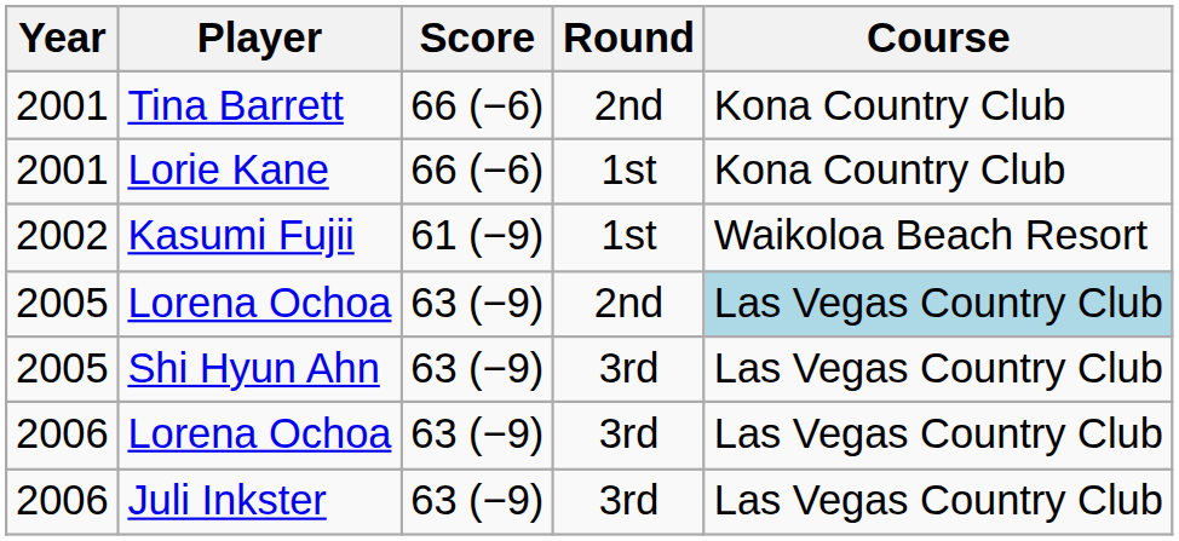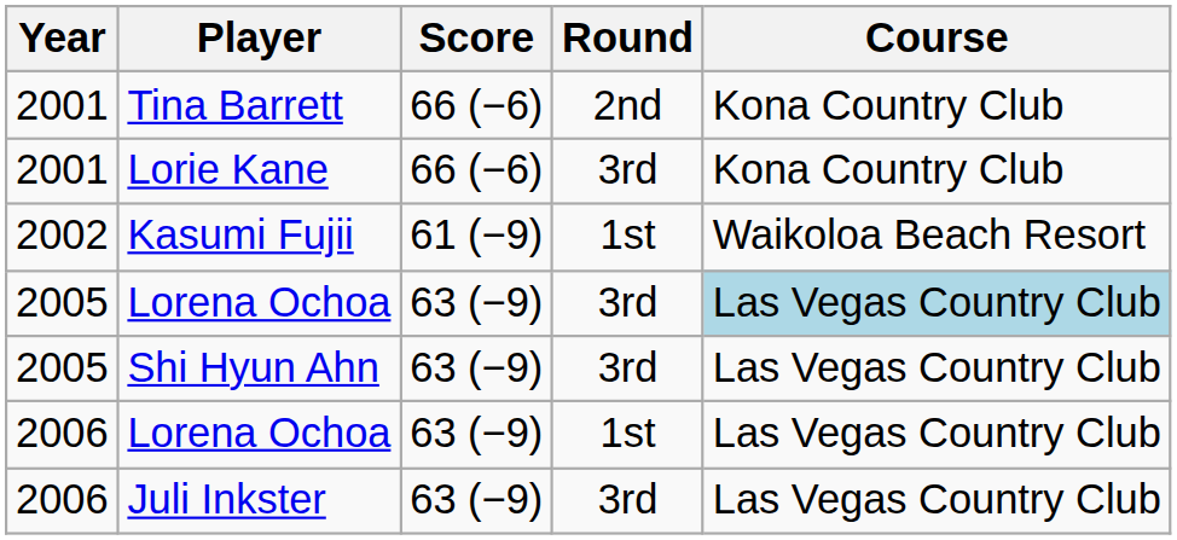Lorie Kane | Round: 1st -> 3rd
2005 / Lorena Ochoa | Round: 2nd -> 3rd
2006 / Lorena Ochoa | Round: 3rd -> 1st
